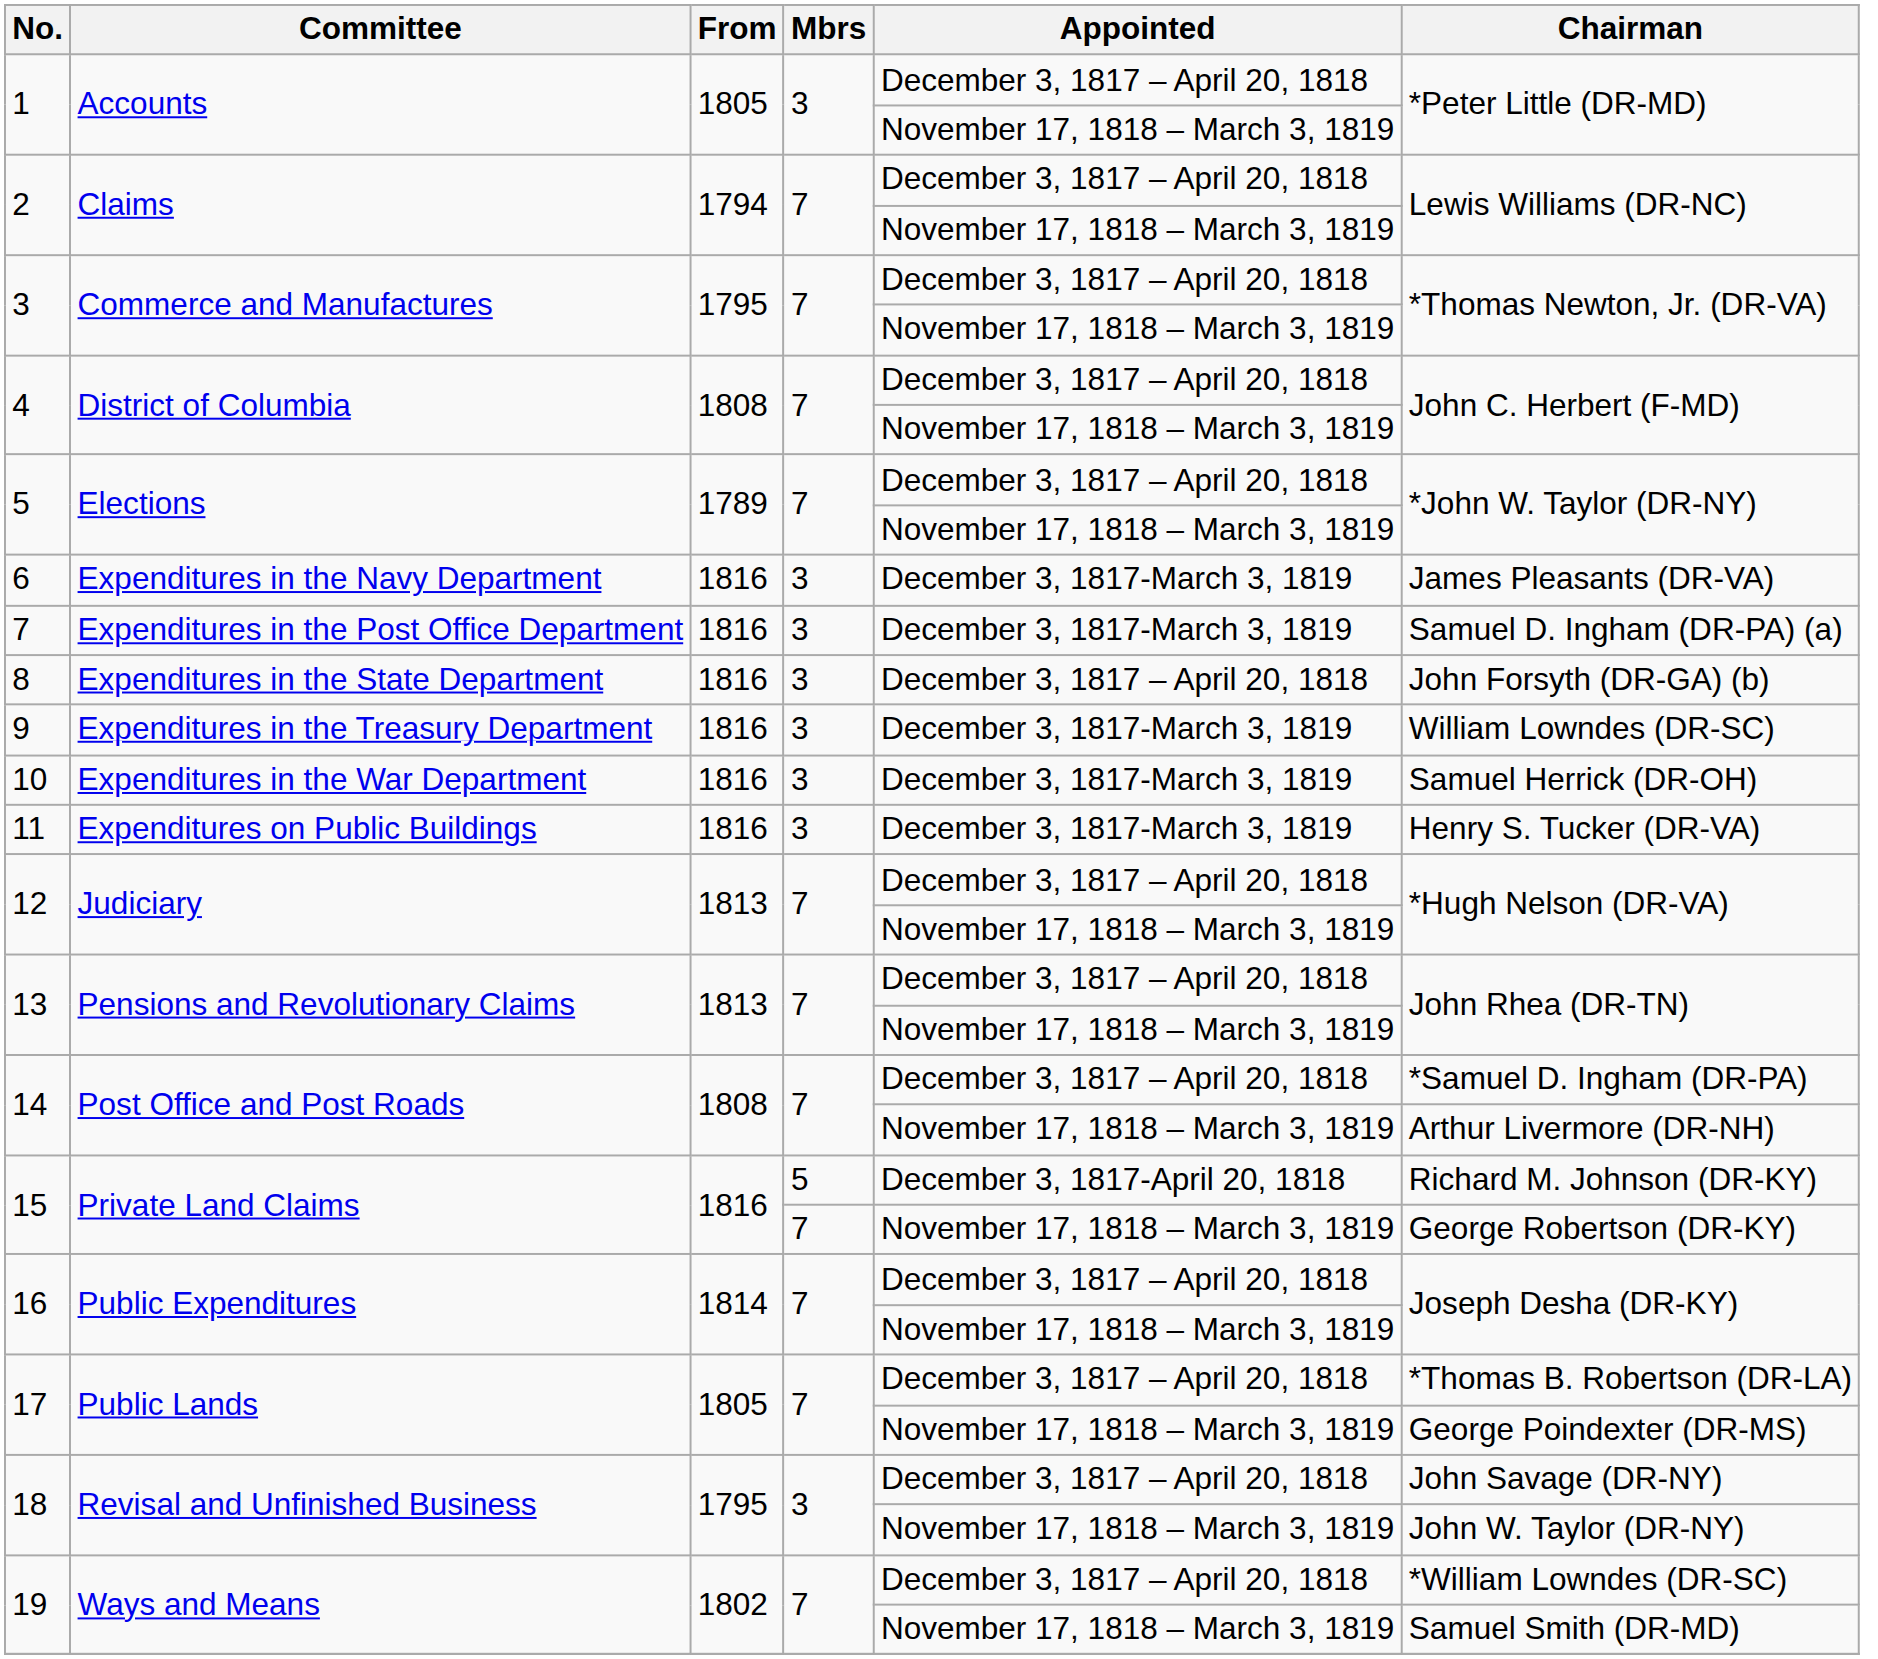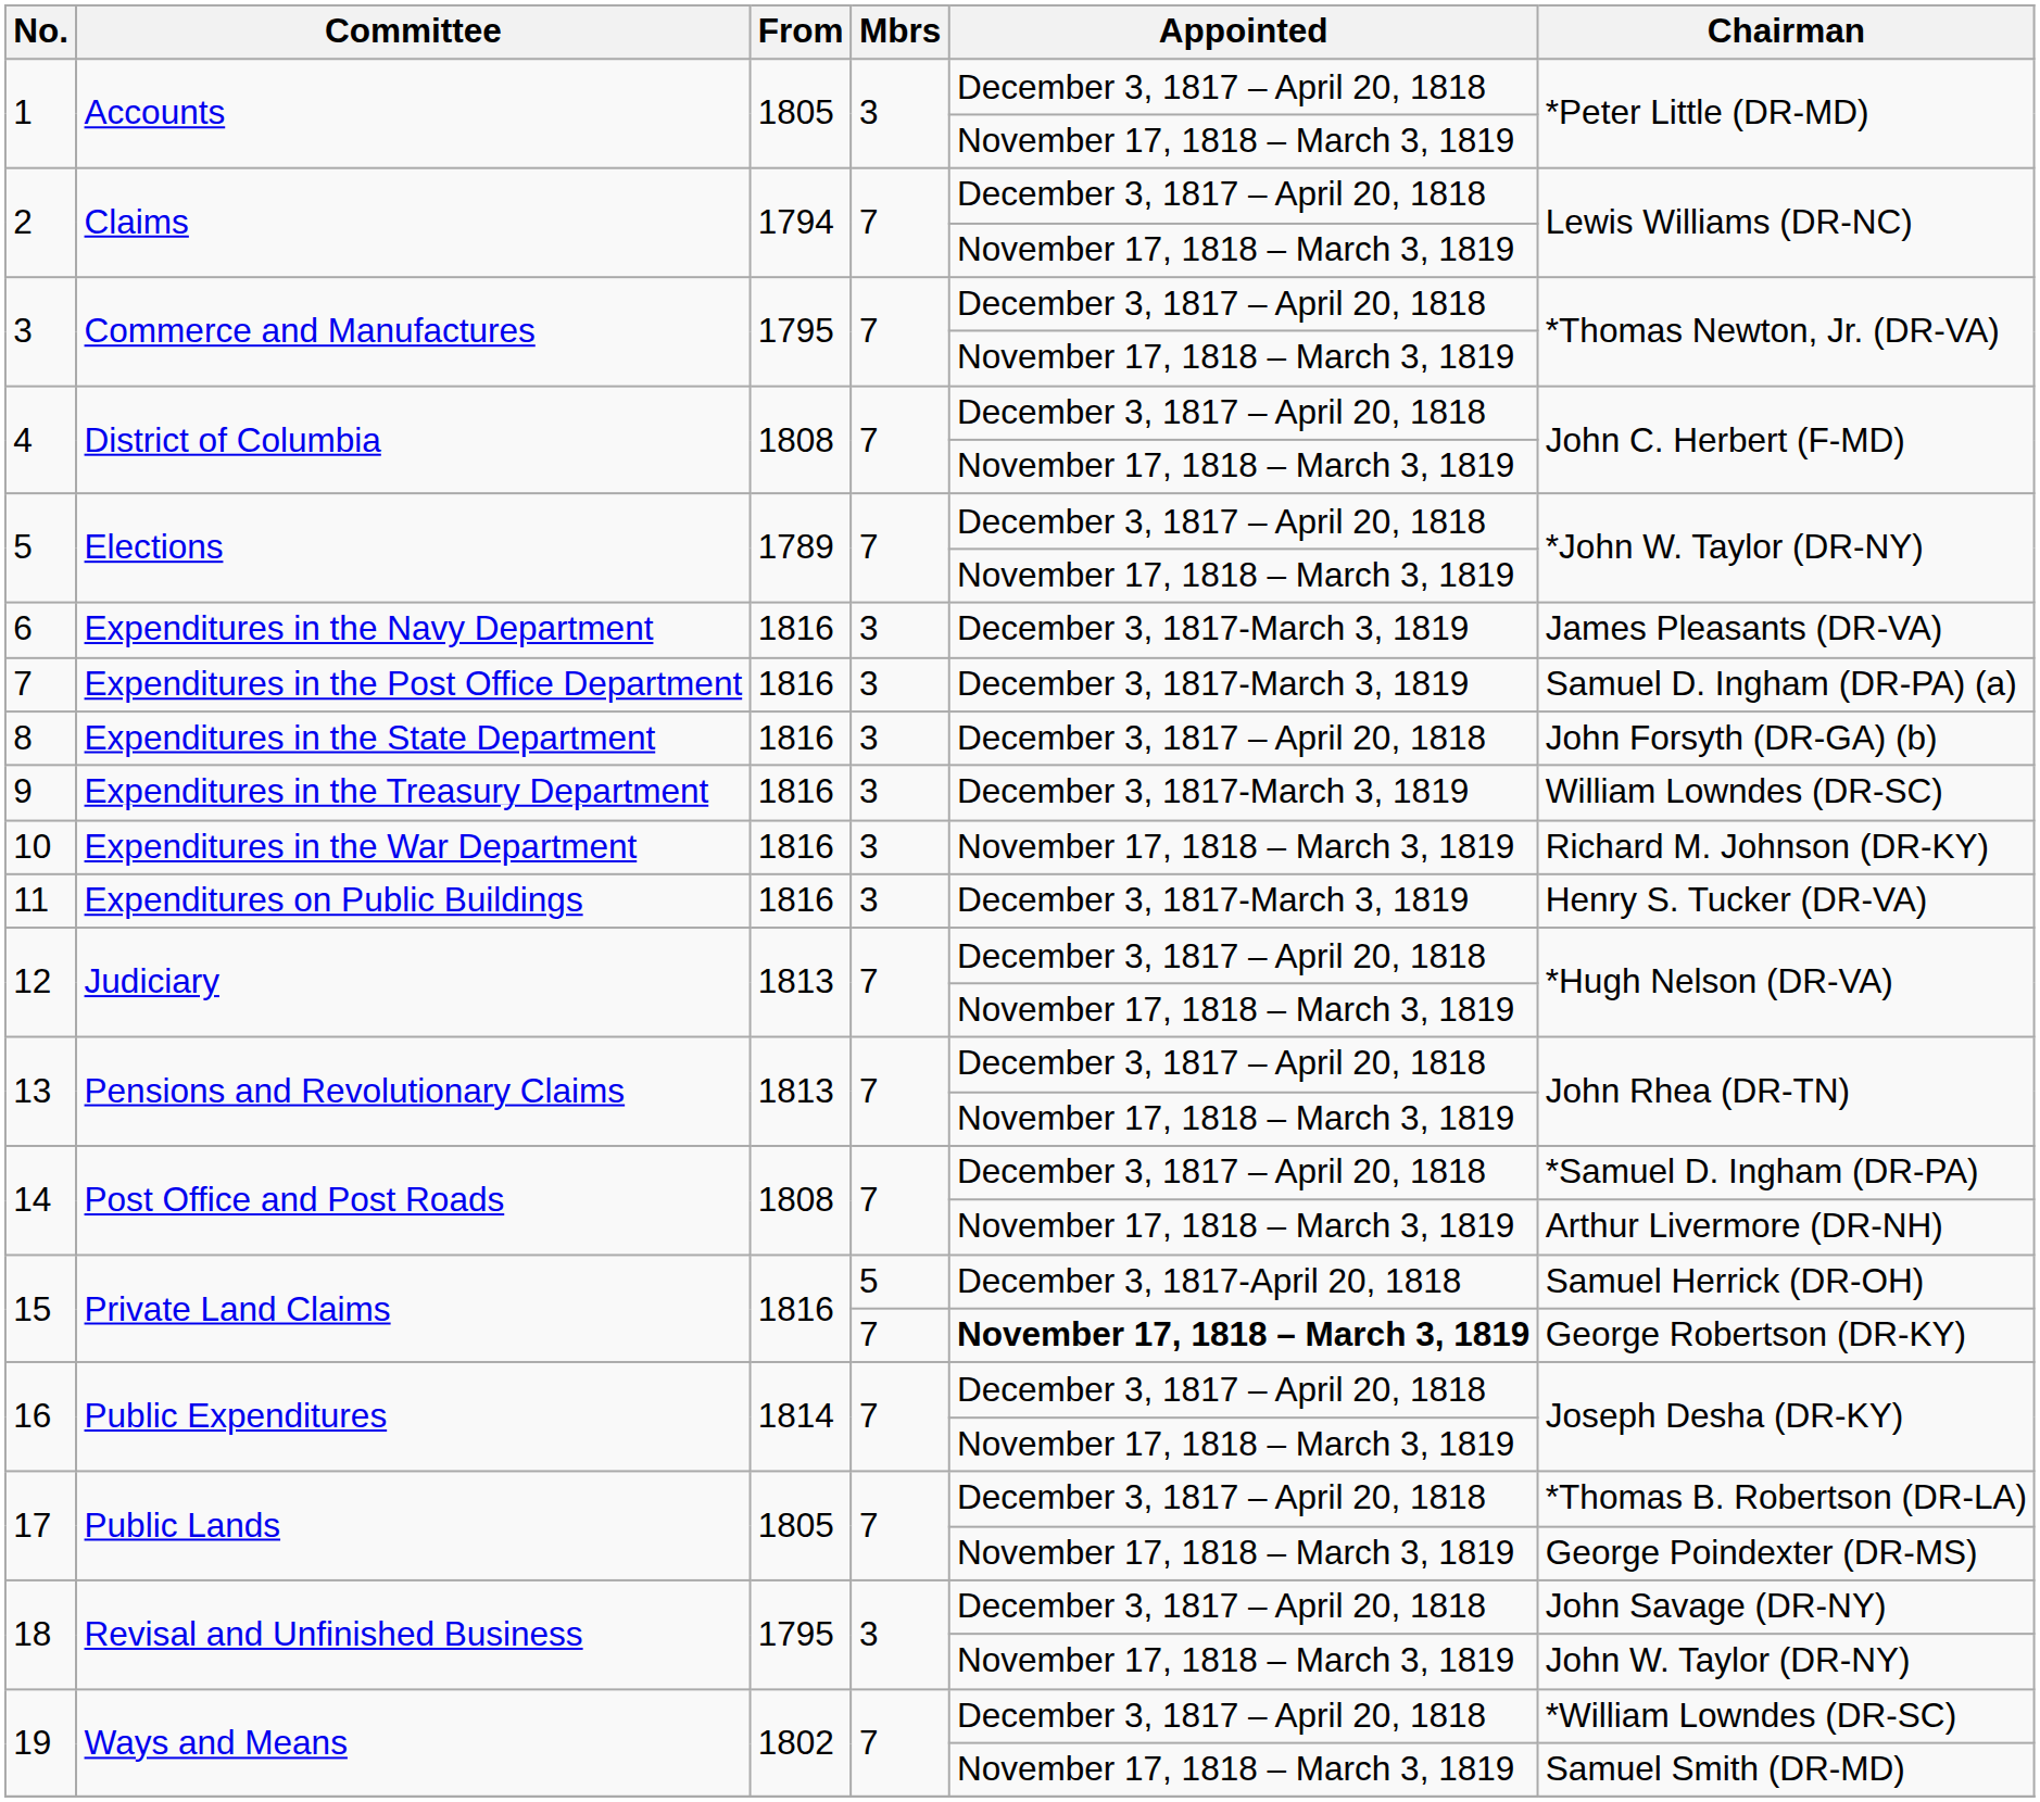10 | Appointed: December 3, 1817-March 3, 1819 -> November 17, 1818 – March 3, 1819
10 | Chairman: Samuel Herrick (DR-OH) -> Richard M. Johnson (DR-KY)
15 / 5 | Chairman: Richard M. Johnson (DR-KY) -> Samuel Herrick (DR-OH)
15 / 7 | Appointed: normal -> bold
